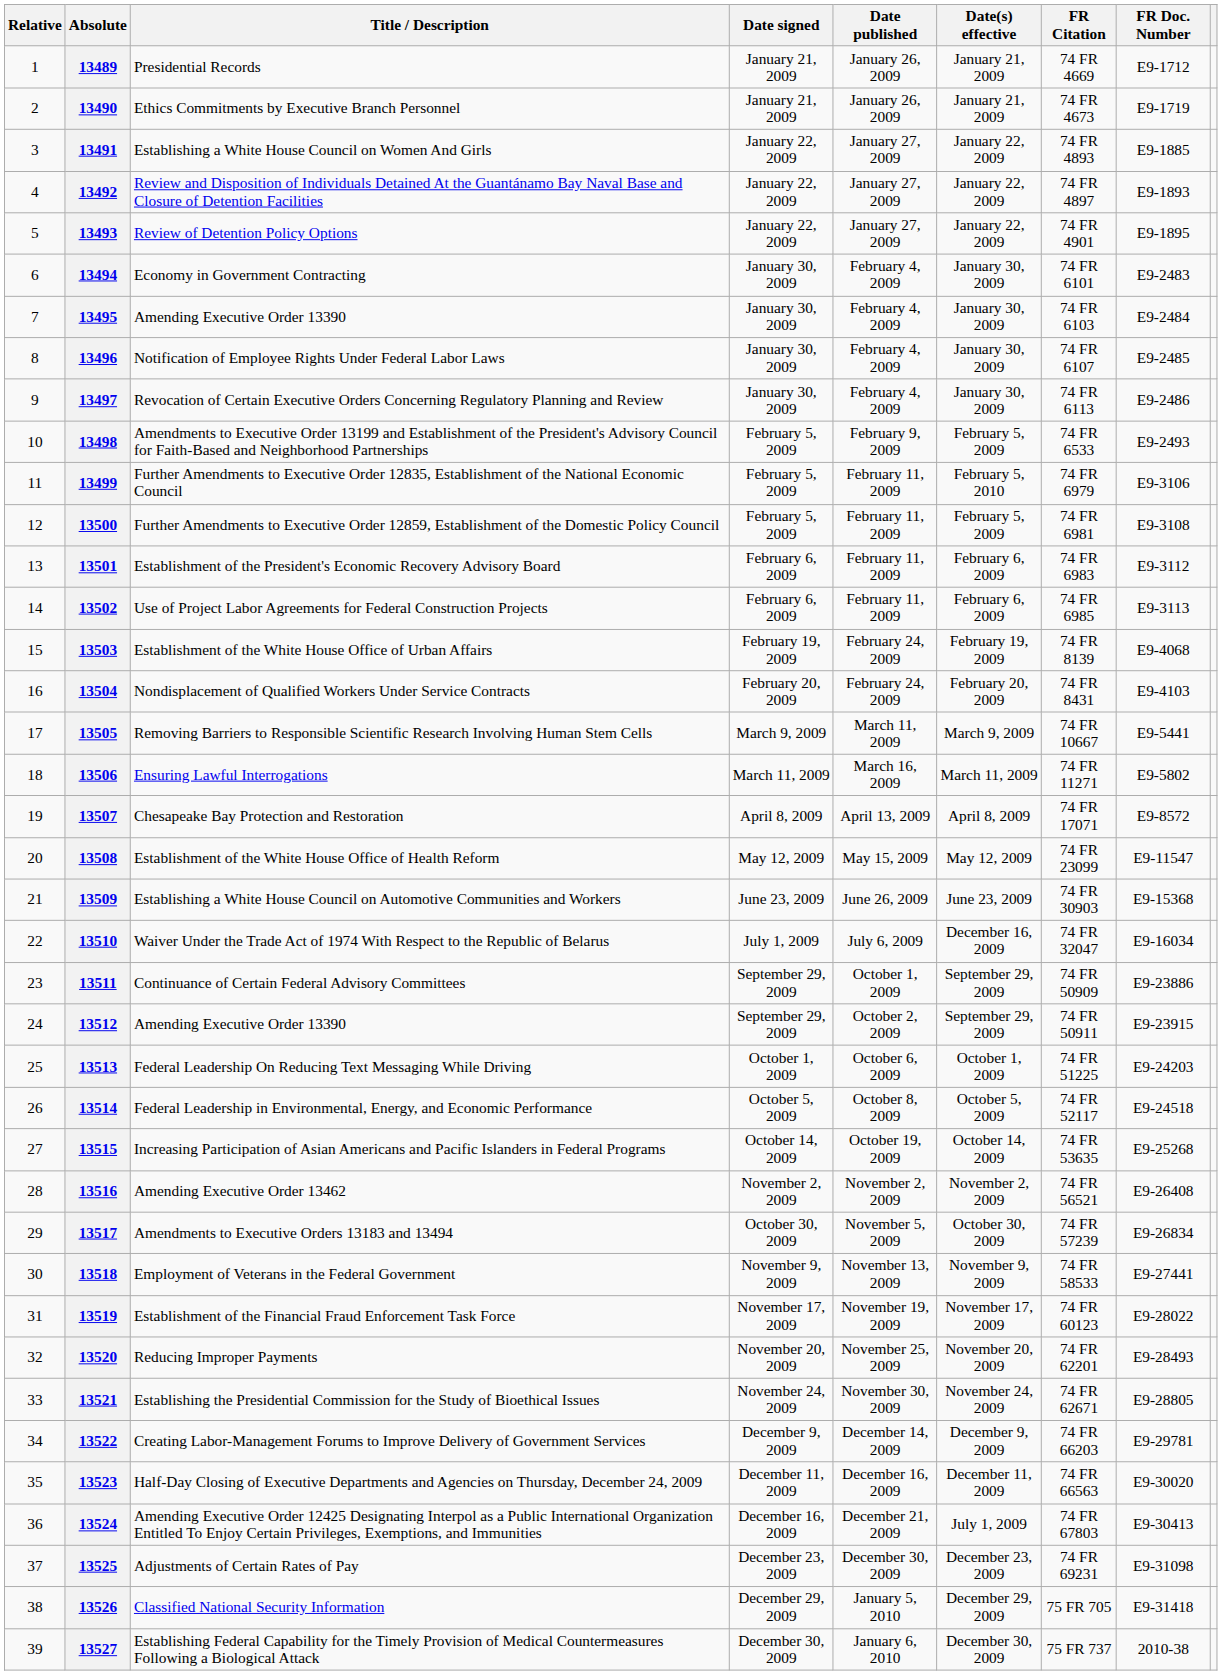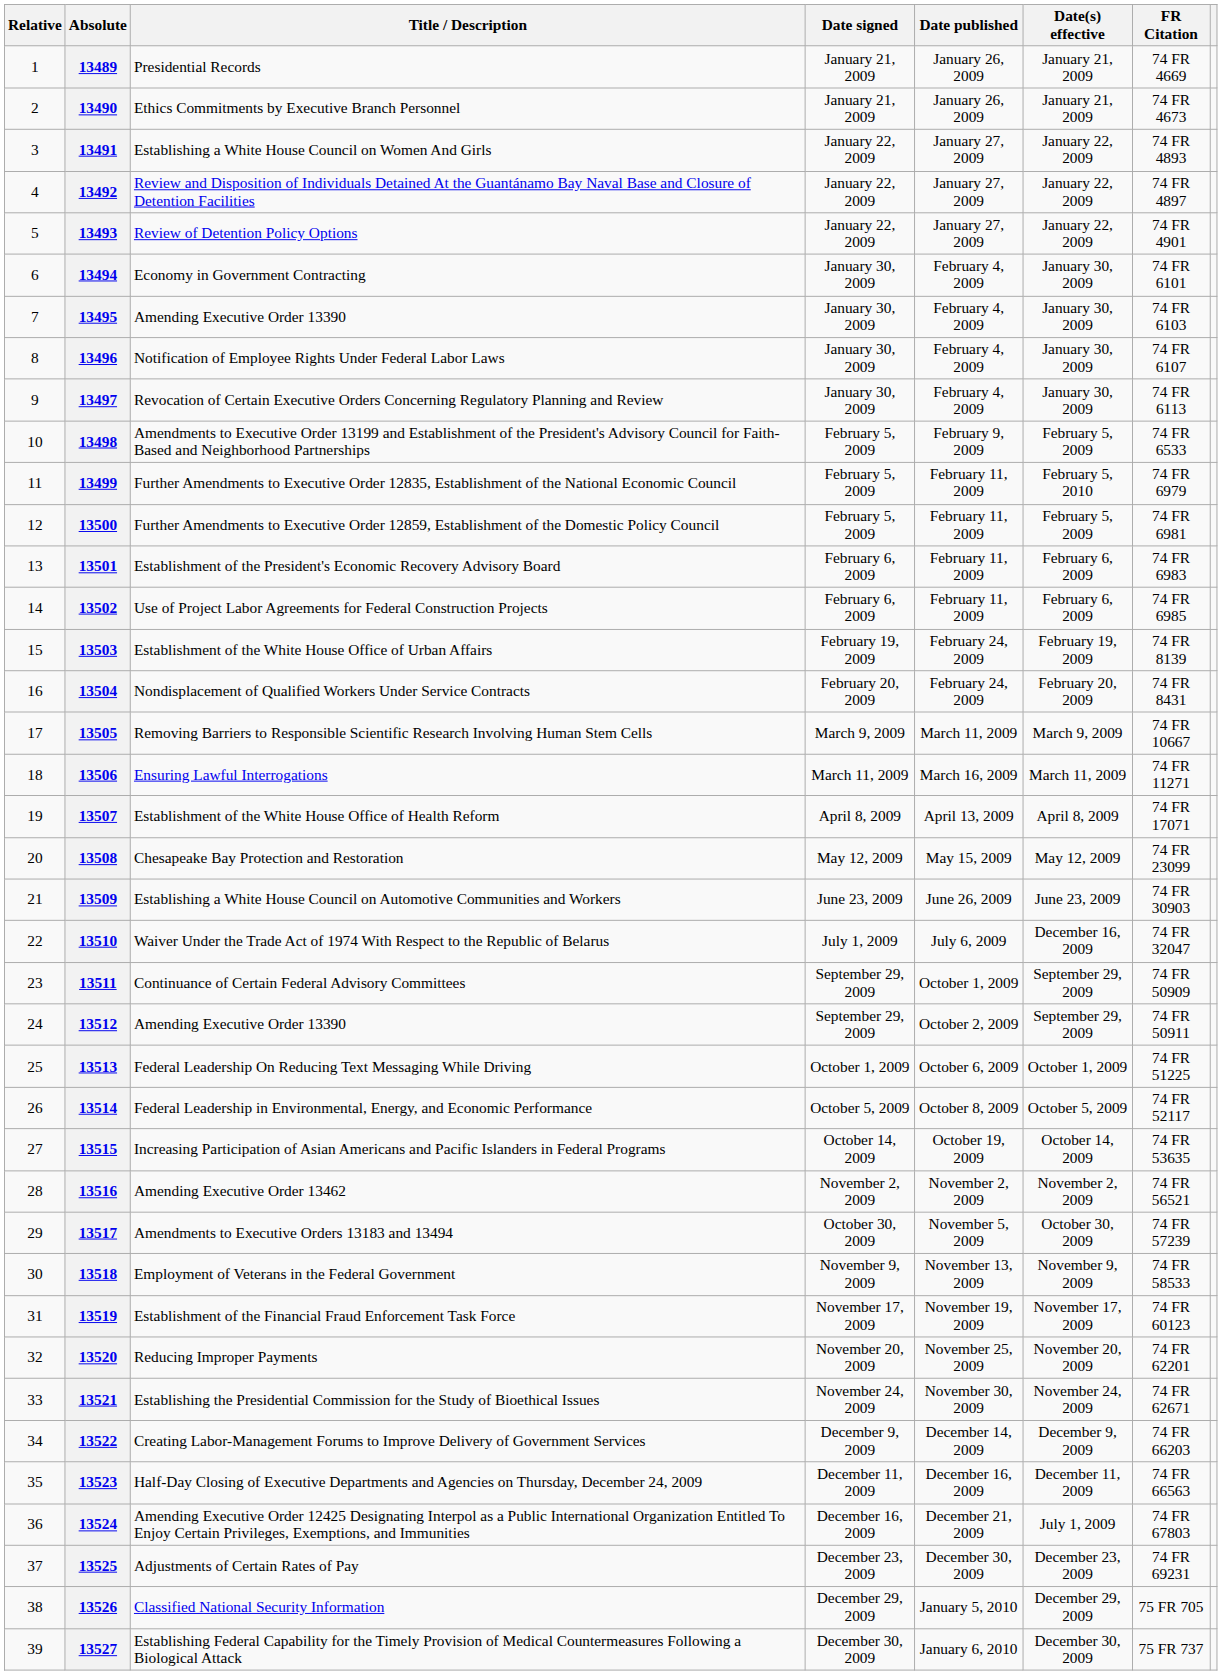- column: FR Doc. Number | E9-1712 | E9-1719 | E9-1885 | E9-1893 | E9-1895 | E9-2483 | E9-2484 | E9-2485 | E9-2486 | E9-2493 | E9-3106 | E9-3108 | E9-3112 | E9-3113 | E9-4068 | E9-4103 | E9-5441 | E9-5802 | E9-8572 | E9-11547 | E9-15368 | E9-16034 | E9-23886 | E9-23915 | E9-24203 | E9-24518 | E9-25268 | E9-26408 | E9-26834 | E9-27441 | E9-28022 | E9-28493 | E9-28805 | E9-29781 | E9-30020 | E9-30413 | E9-31098 | E9-31418 | 2010-38
13507 | Title / Description: Chesapeake Bay Protection and Restoration -> Establishment of the White House Office of Health Reform
13508 | Title / Description: Establishment of the White House Office of Health Reform -> Chesapeake Bay Protection and Restoration
